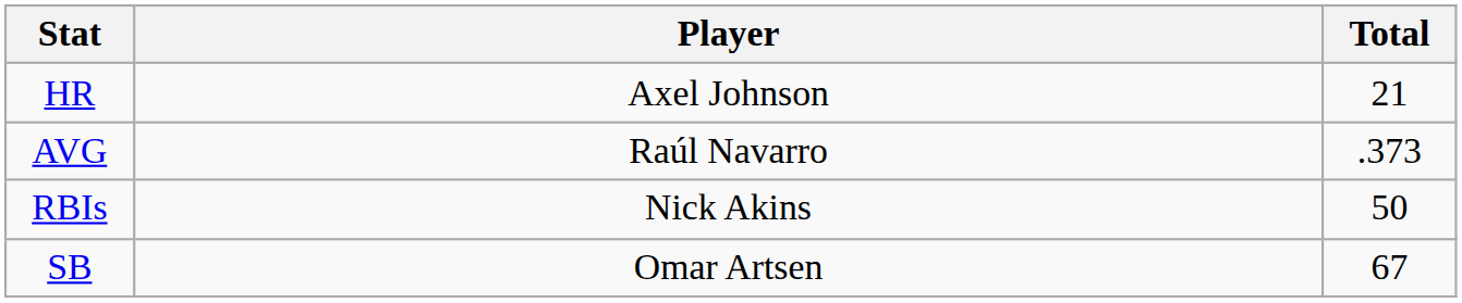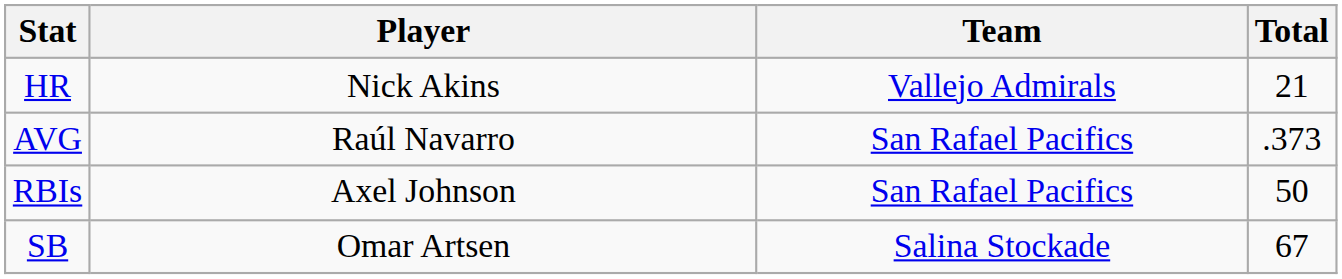+ column: Team | Vallejo Admirals | San Rafael Pacifics | San Rafael Pacifics | Salina Stockade
HR | Player: Axel Johnson -> Nick Akins
RBIs | Player: Nick Akins -> Axel Johnson
